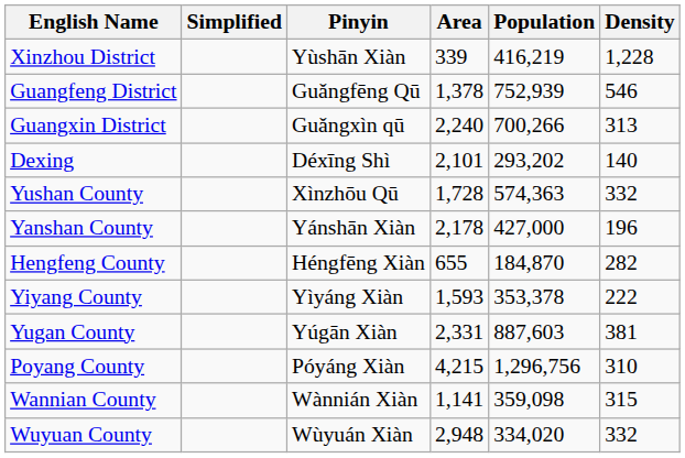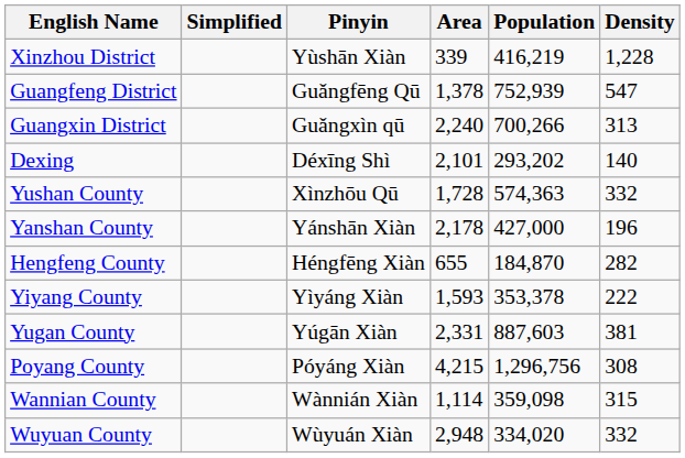Guangfeng District | Density: 546 -> 547
Poyang County | Density: 310 -> 308
Wannian County | Area: 1,141 -> 1,114
